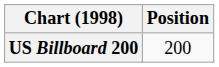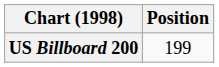US Billboard 200 | Position: 200 -> 199
